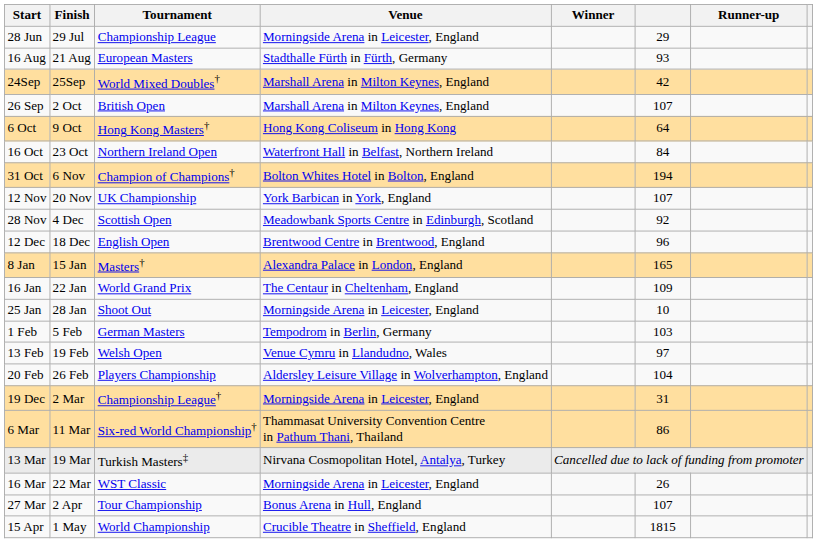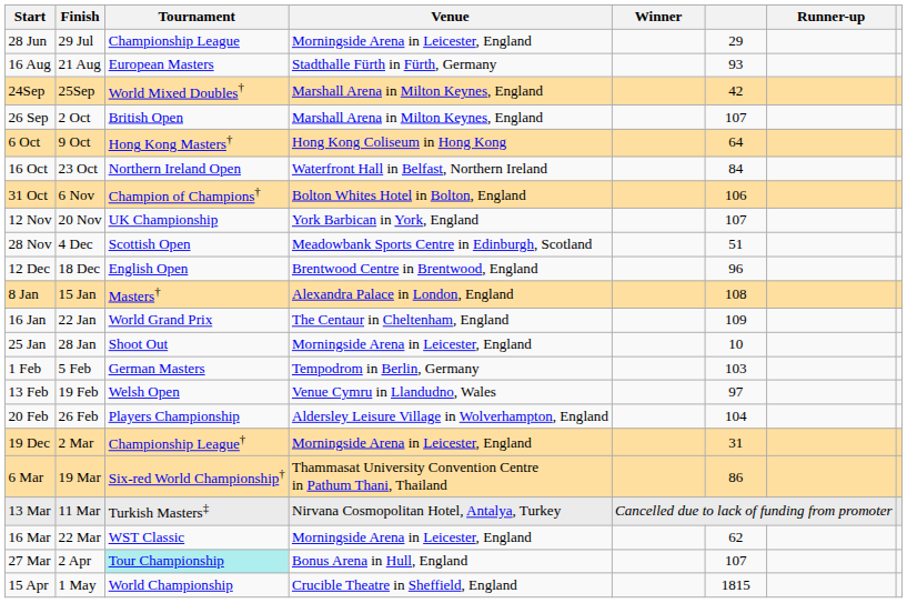31 Oct | column 6: 194 -> 106
28 Nov | column 6: 92 -> 51
8 Jan | column 6: 165 -> 108
6 Mar | Finish: 11 Mar -> 19 Mar
13 Mar | Finish: 19 Mar -> 11 Mar
16 Mar | column 6: 26 -> 62
27 Mar | Tournament: no background -> paleturquoise background
